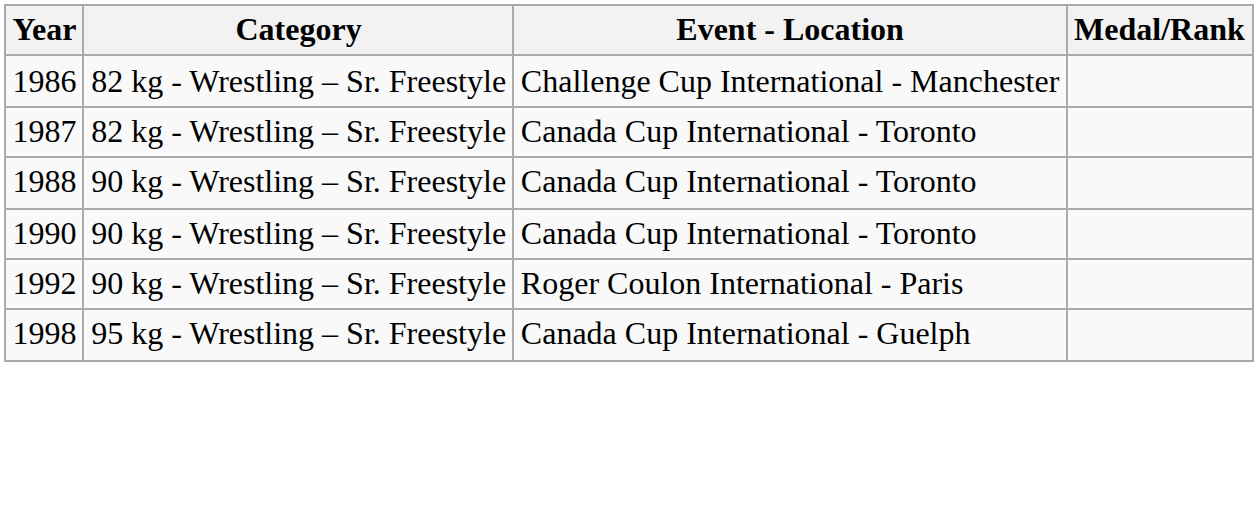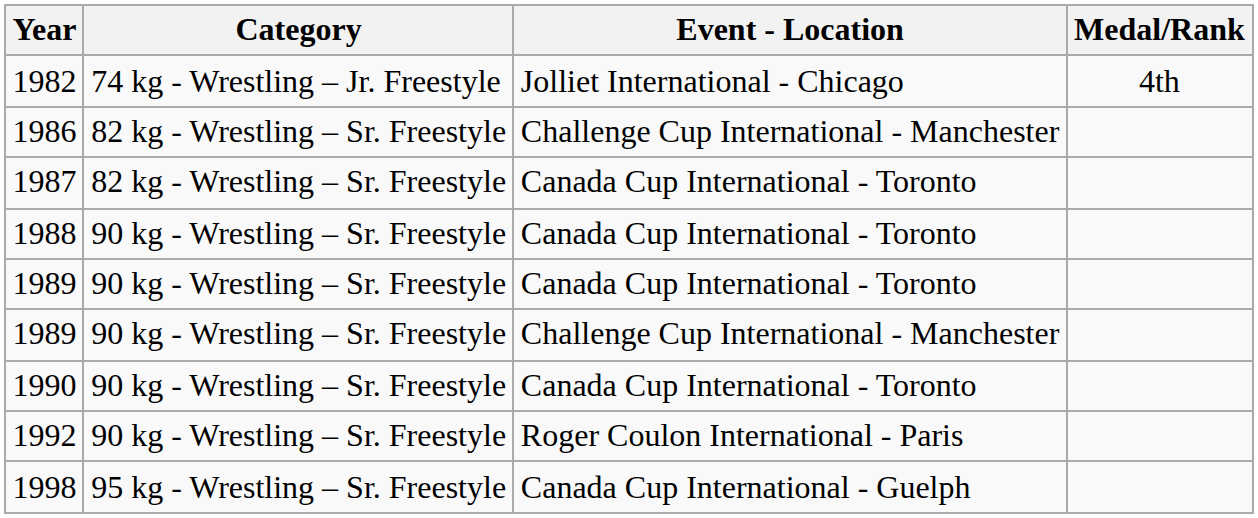+ row: 1982 | 74 kg - Wrestling – Jr. Freestyle | Jolliet International - Chicago | 4th
+ row: 1989 | 90 kg - Wrestling – Sr. Freestyle | Canada Cup International - Toronto
+ row: 1989 | 90 kg - Wrestling – Sr. Freestyle | Challenge Cup International - Manchester
